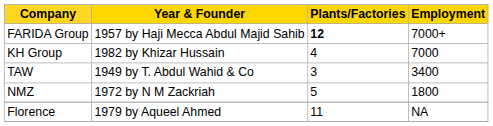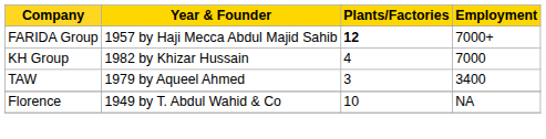TAW | Year & Founder: 1949 by T. Abdul Wahid & Co -> 1979 by Aqueel Ahmed
- row: NMZ | 1972 by N M Zackriah | 5 | 1800
Florence | Year & Founder: 1979 by Aqueel Ahmed -> 1949 by T. Abdul Wahid & Co
Florence | Plants/Factories: 11 -> 10
